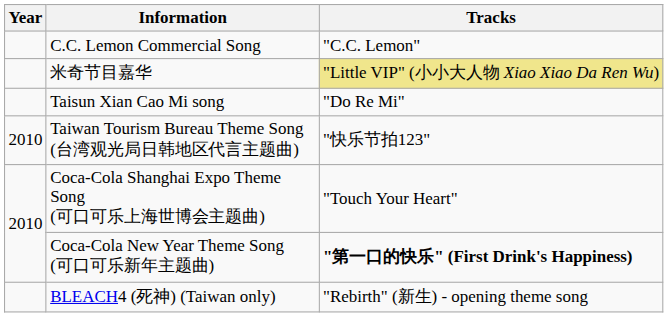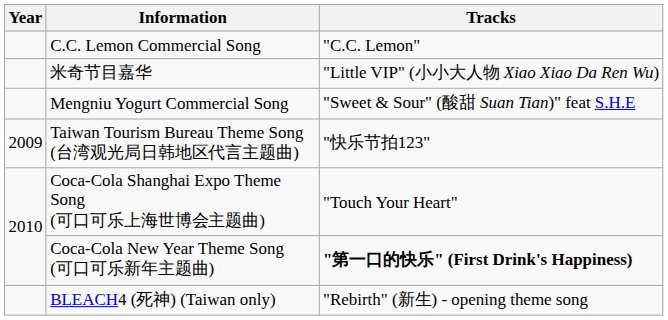米奇节目嘉华 | Tracks: khaki background -> no background
+ row: Mengniu Yogurt Commercial Song | "Sweet & Sour" (酸甜 Suan Tian)" feat S.H.E
- row: Taisun Xian Cao Mi song | "Do Re Mi"
Taiwan Tourism Bureau Theme Song (台湾观光局日韩地区代言主题曲) | Year: 2010 -> 2009
